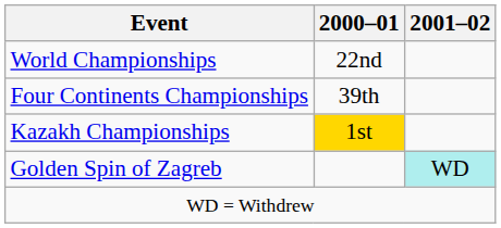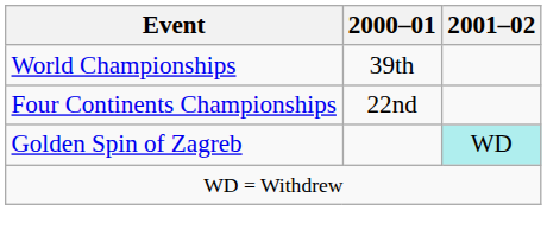World Championships | 2000–01: 22nd -> 39th
Four Continents Championships | 2000–01: 39th -> 22nd
- row: Kazakh Championships | 1st
